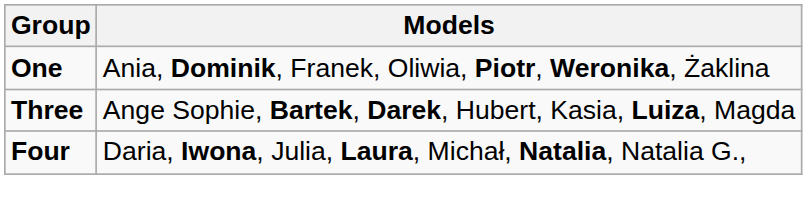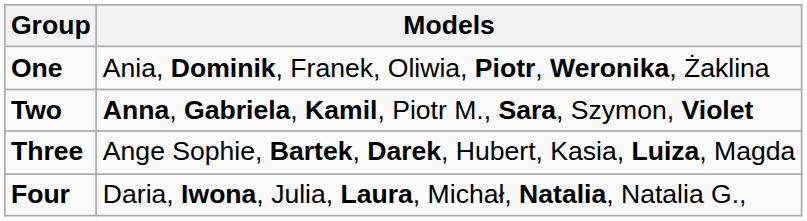+ row: Two | Anna, Gabriela, Kamil, Piotr M., Sara, Szymon, Violet
